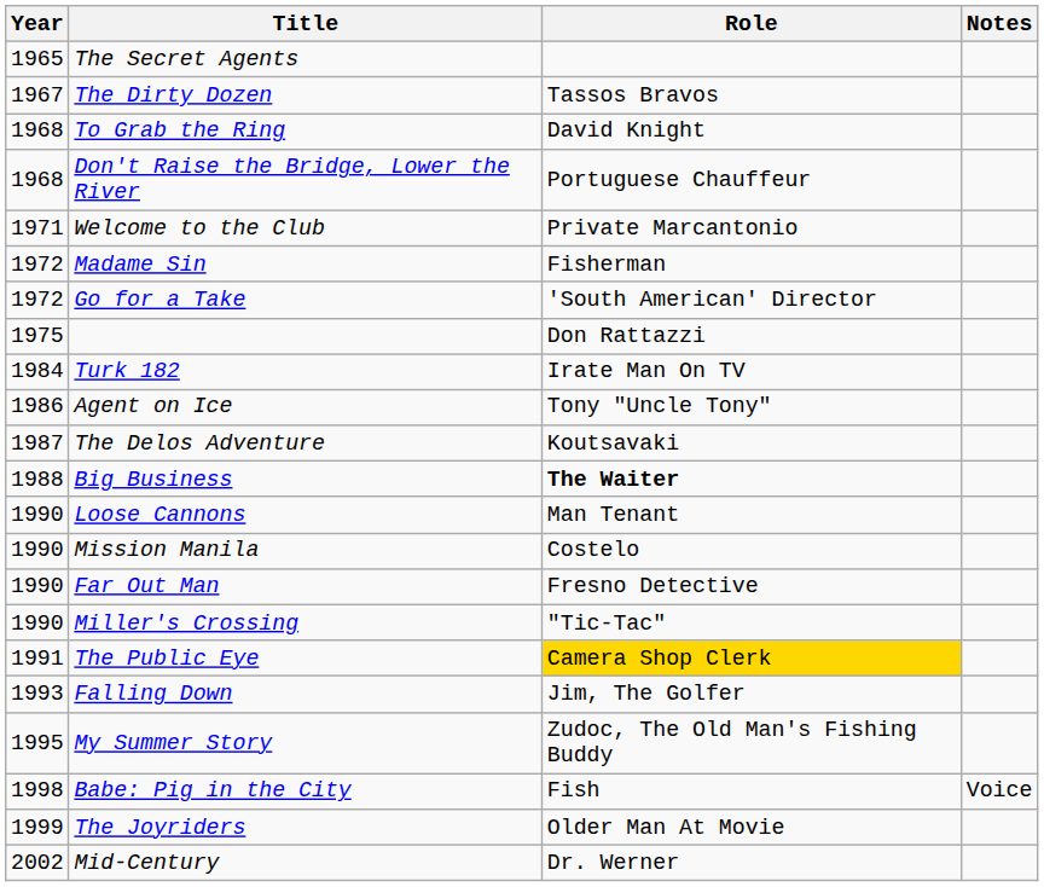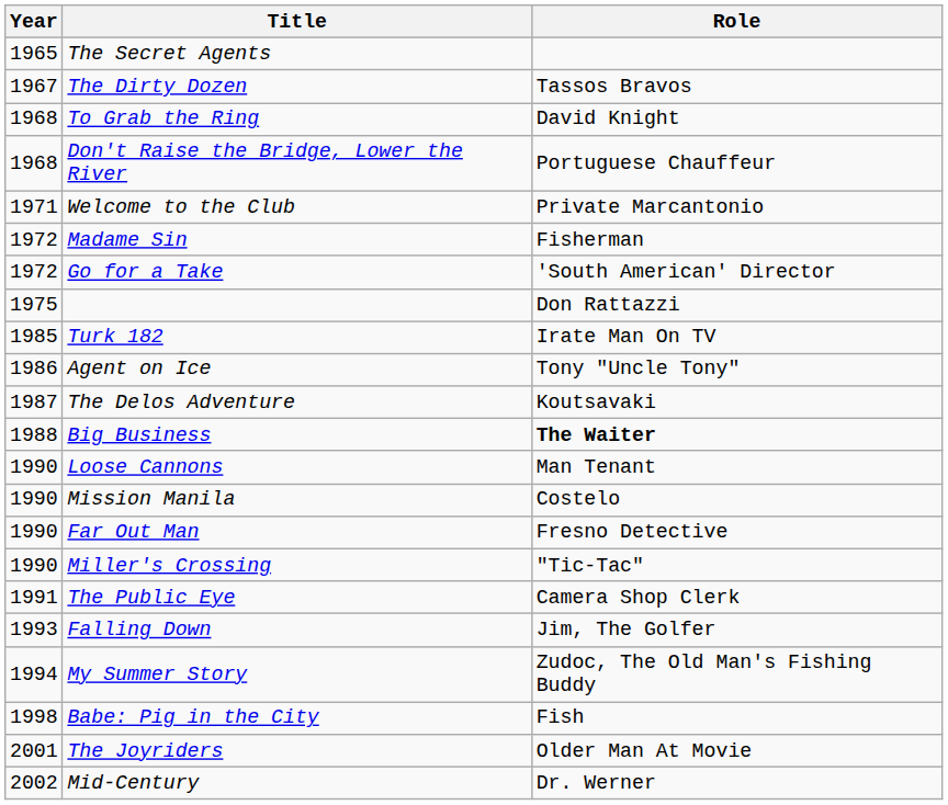- column: Notes | Voice
Turk 182 | Year: 1984 -> 1985
The Public Eye | Role: gold background -> no background
My Summer Story | Year: 1995 -> 1994
The Joyriders | Year: 1999 -> 2001
